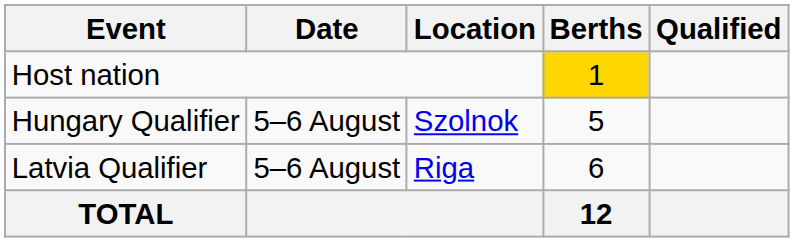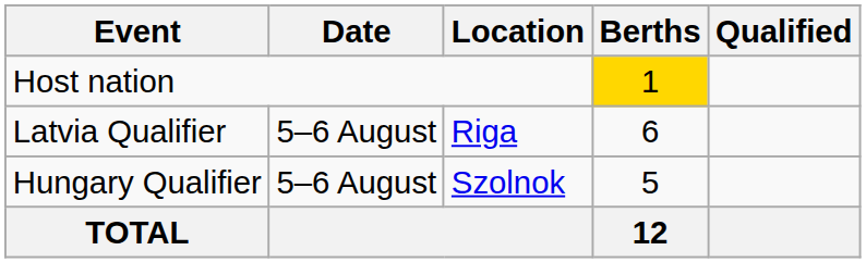rows swapped: Latvia Qualifier <-> Hungary Qualifier
